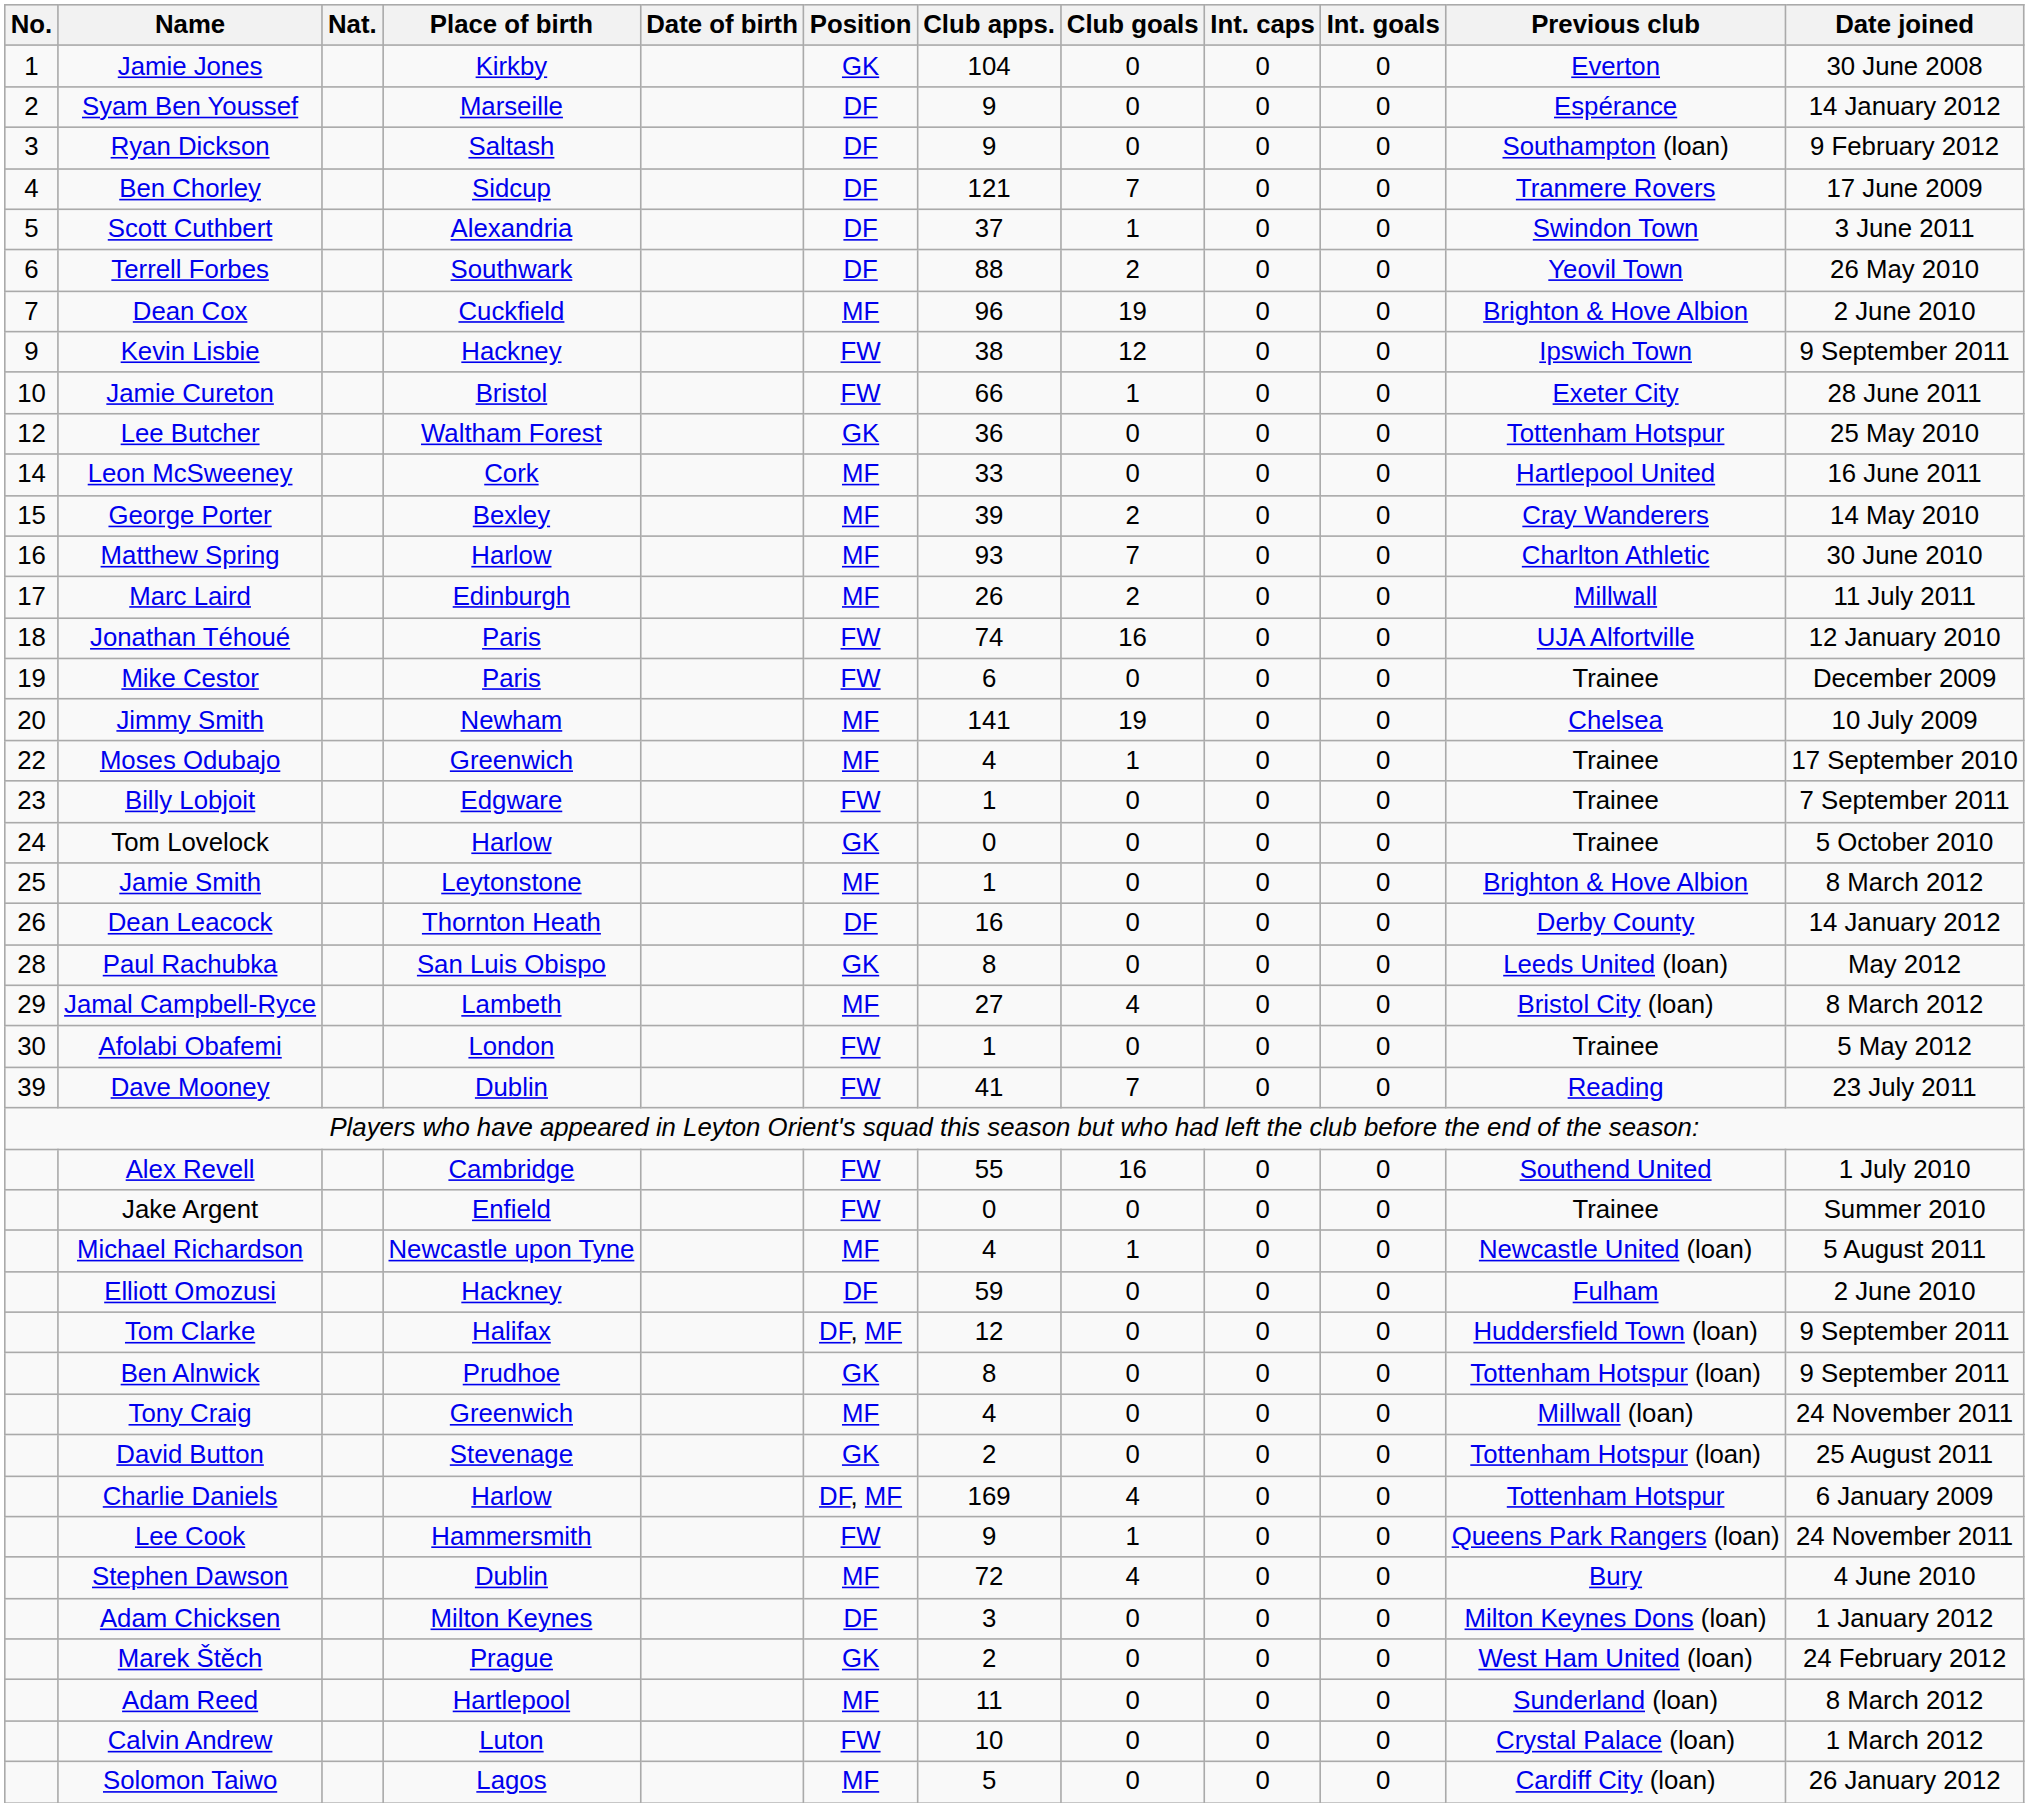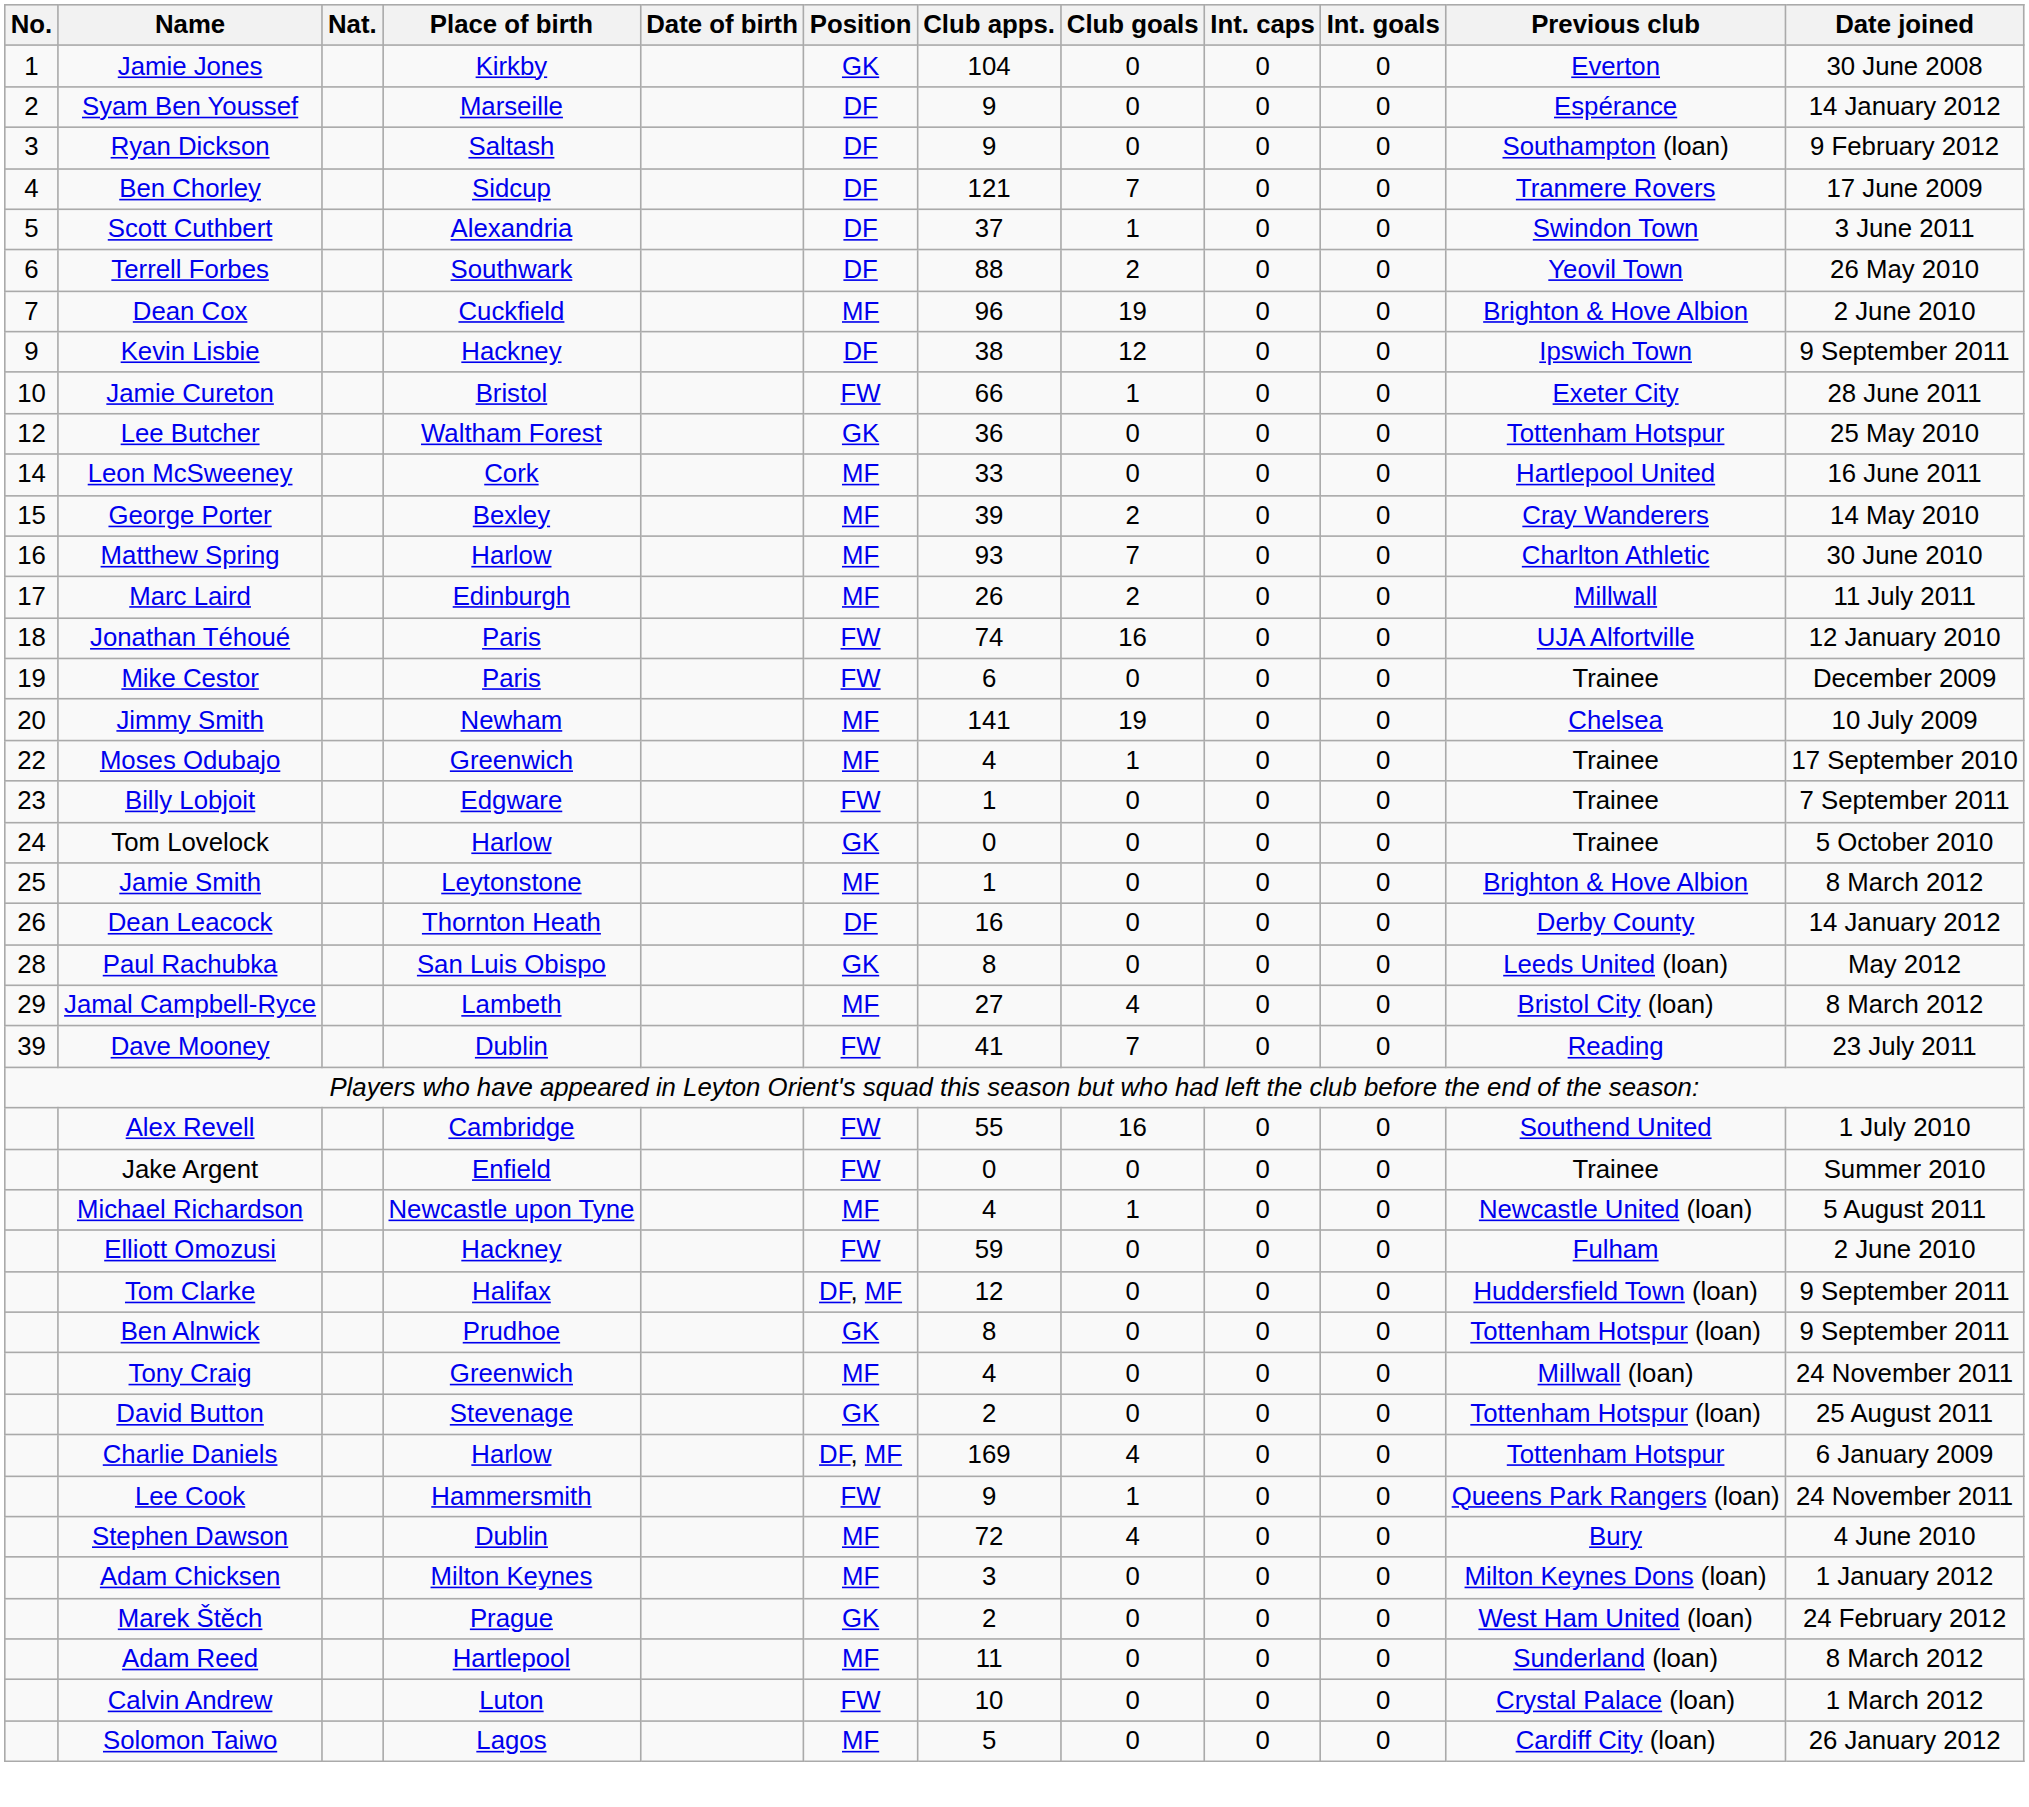Kevin Lisbie | Position: FW -> DF
- row: 30 | Afolabi Obafemi | London | FW | 1 | 0 | 0 | 0 | Trainee | 5 May 2012
Elliott Omozusi | Position: DF -> FW
Adam Chicksen | Position: DF -> MF
